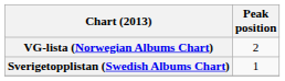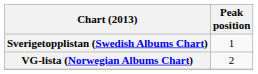rows swapped: VG-lista (Norwegian Albums Chart) <-> Sverigetopplistan (Swedish Albums Chart)
